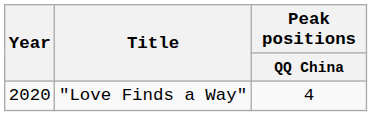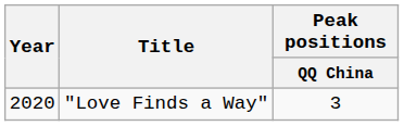"Love Finds a Way" | Peak positions / QQ China: 4 -> 3
